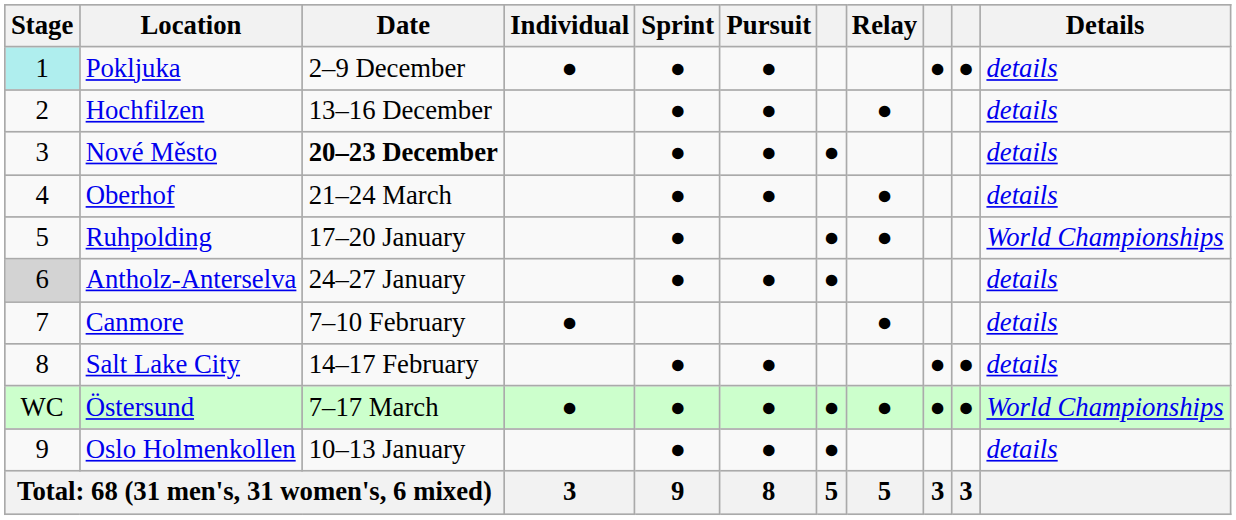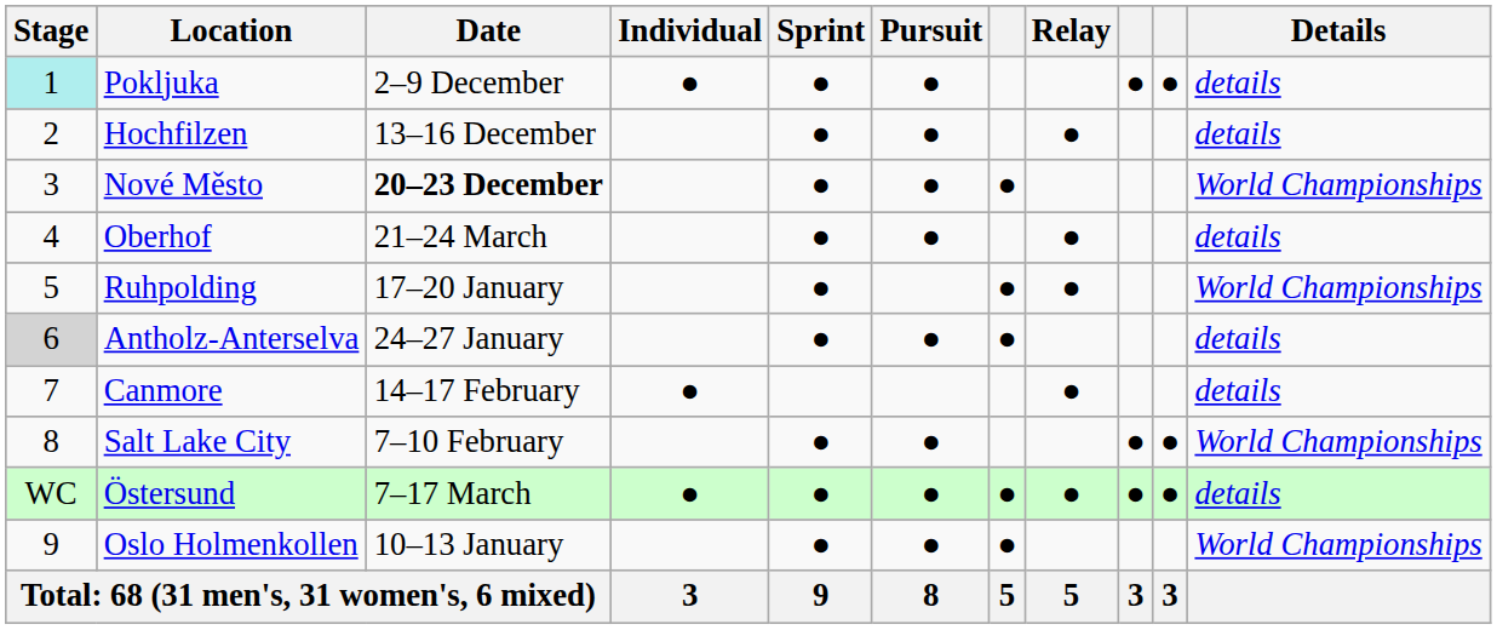Nové Město | Details: details -> World Championships
Canmore | Date: 7–10 February -> 14–17 February
Salt Lake City | Date: 14–17 February -> 7–10 February
Salt Lake City | Details: details -> World Championships
Östersund | Details: World Championships -> details
Oslo Holmenkollen | Details: details -> World Championships
